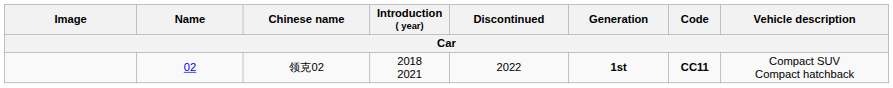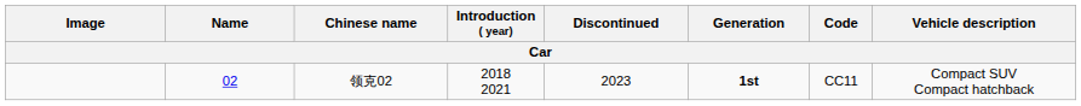领克02 | Discontinued: 2022 -> 2023
领克02 | Code: bold -> normal
